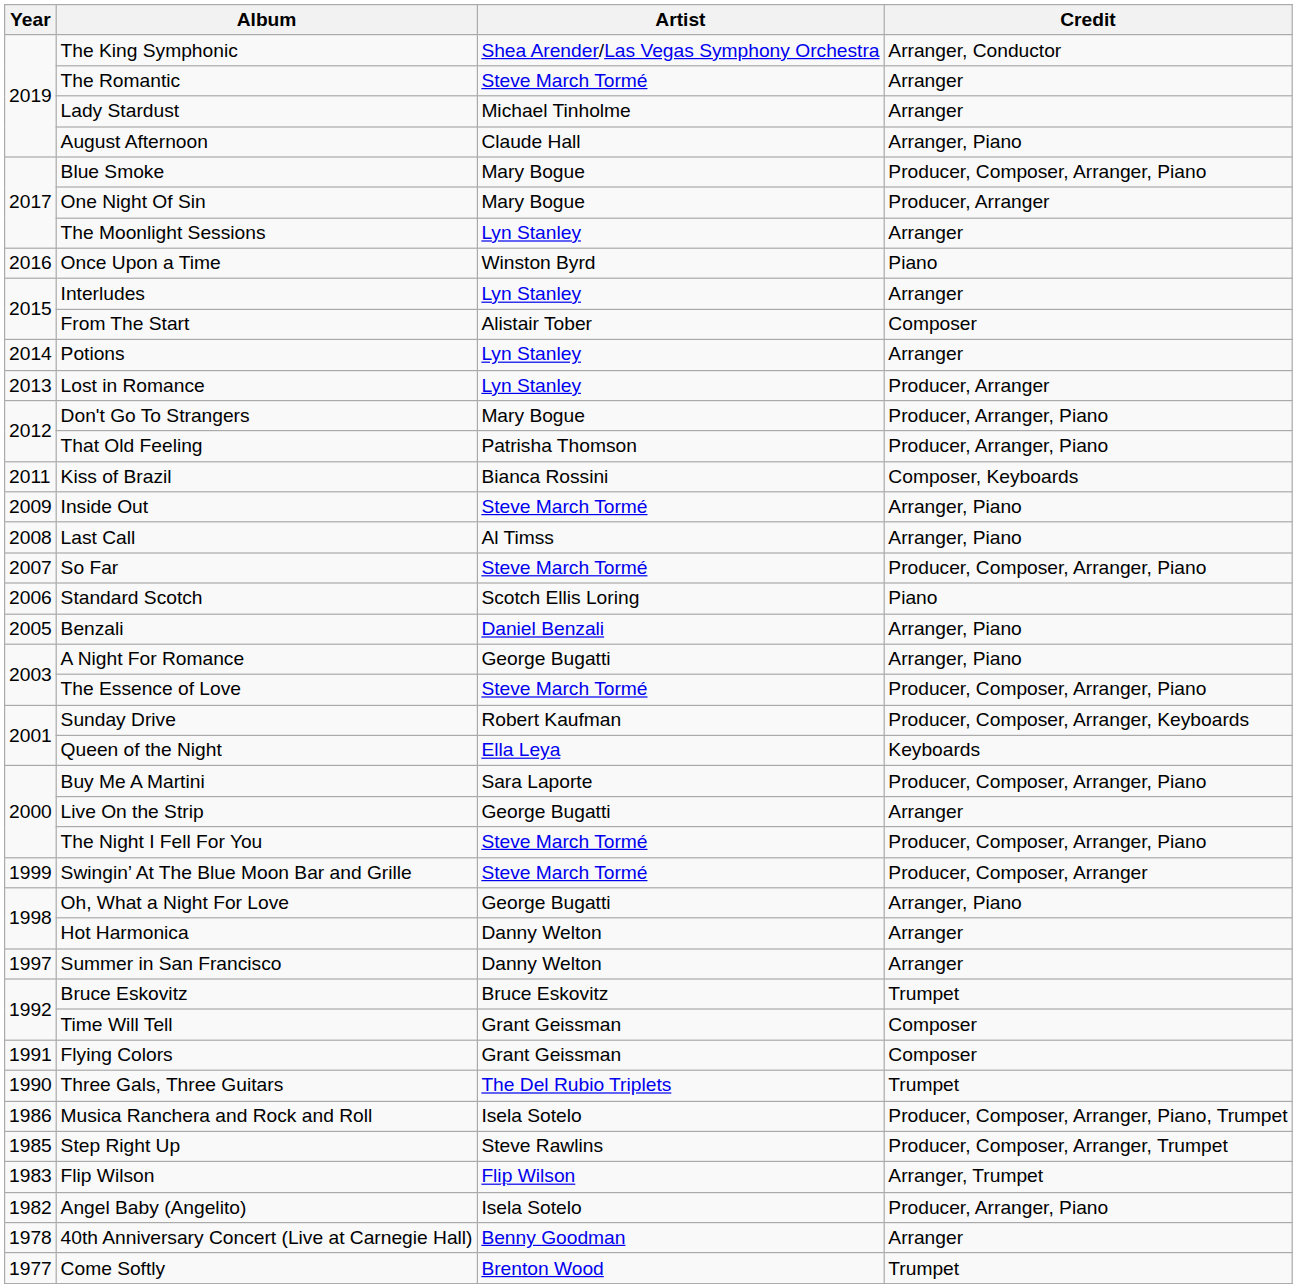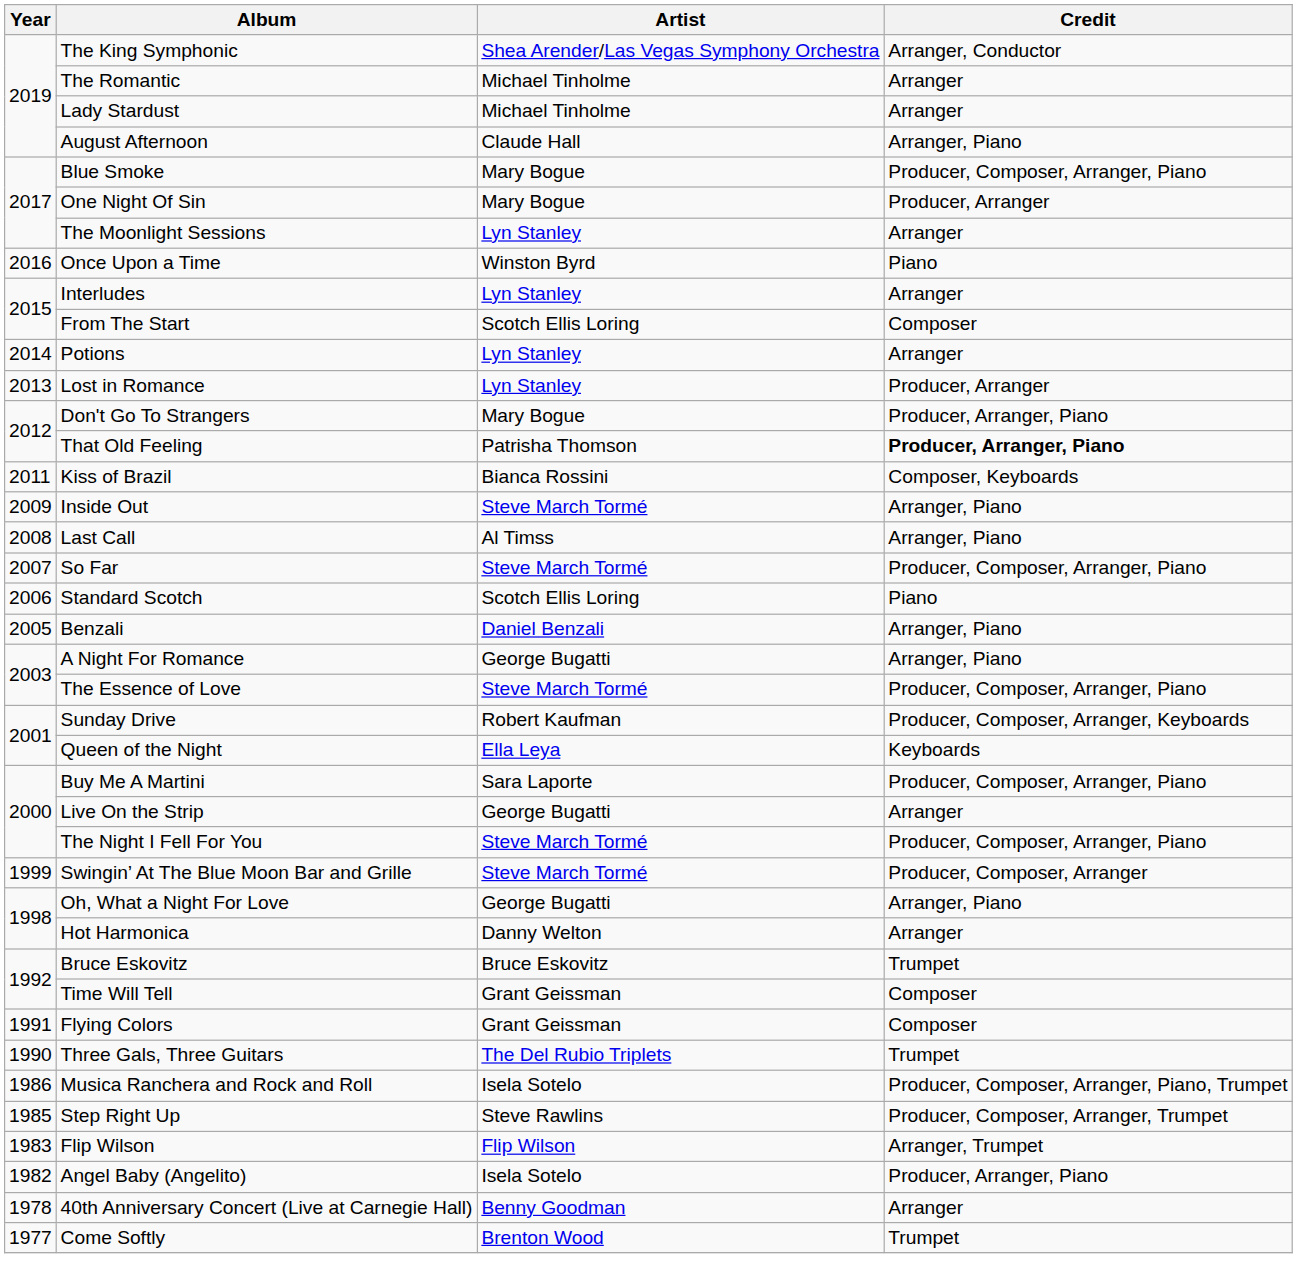The Romantic | Artist: Steve March Tormé -> Michael Tinholme
From The Start | Artist: Alistair Tober -> Scotch Ellis Loring
That Old Feeling | Credit: normal -> bold
- row: 1997 | Summer in San Francisco | Danny Welton | Arranger
